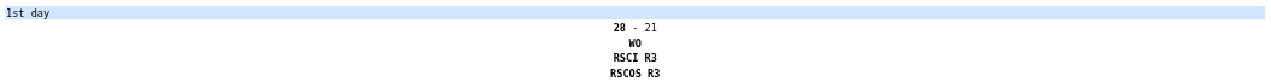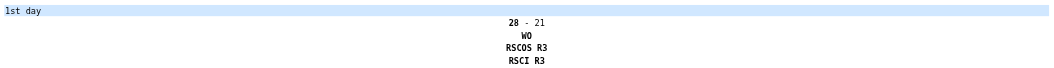rows swapped: RSCOS R3 <-> RSCI R3
